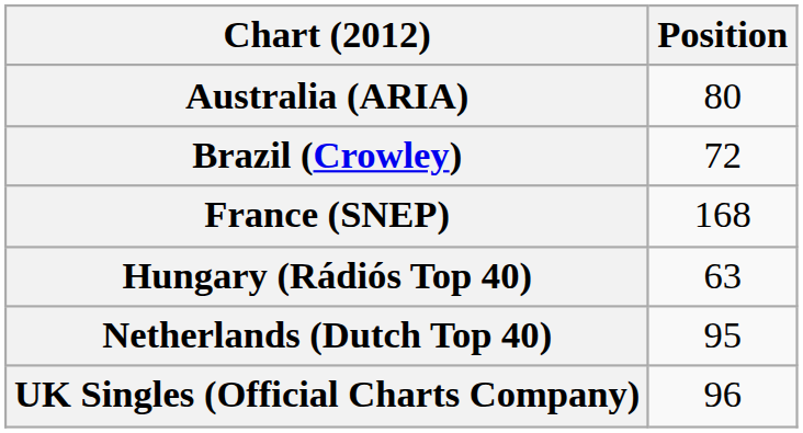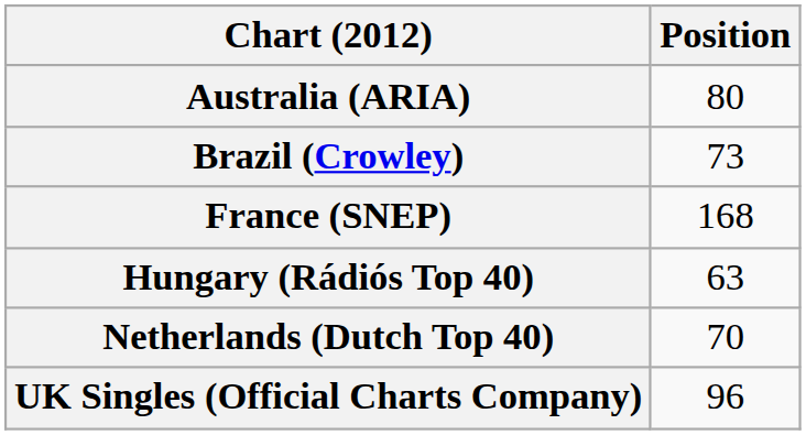Brazil (Crowley) | Position: 72 -> 73
Netherlands (Dutch Top 40) | Position: 95 -> 70
